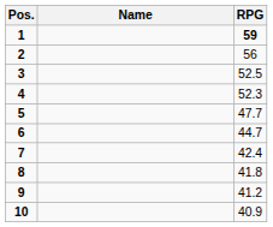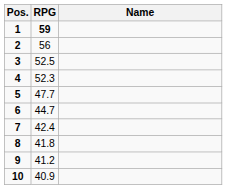columns swapped: Name <-> RPG
